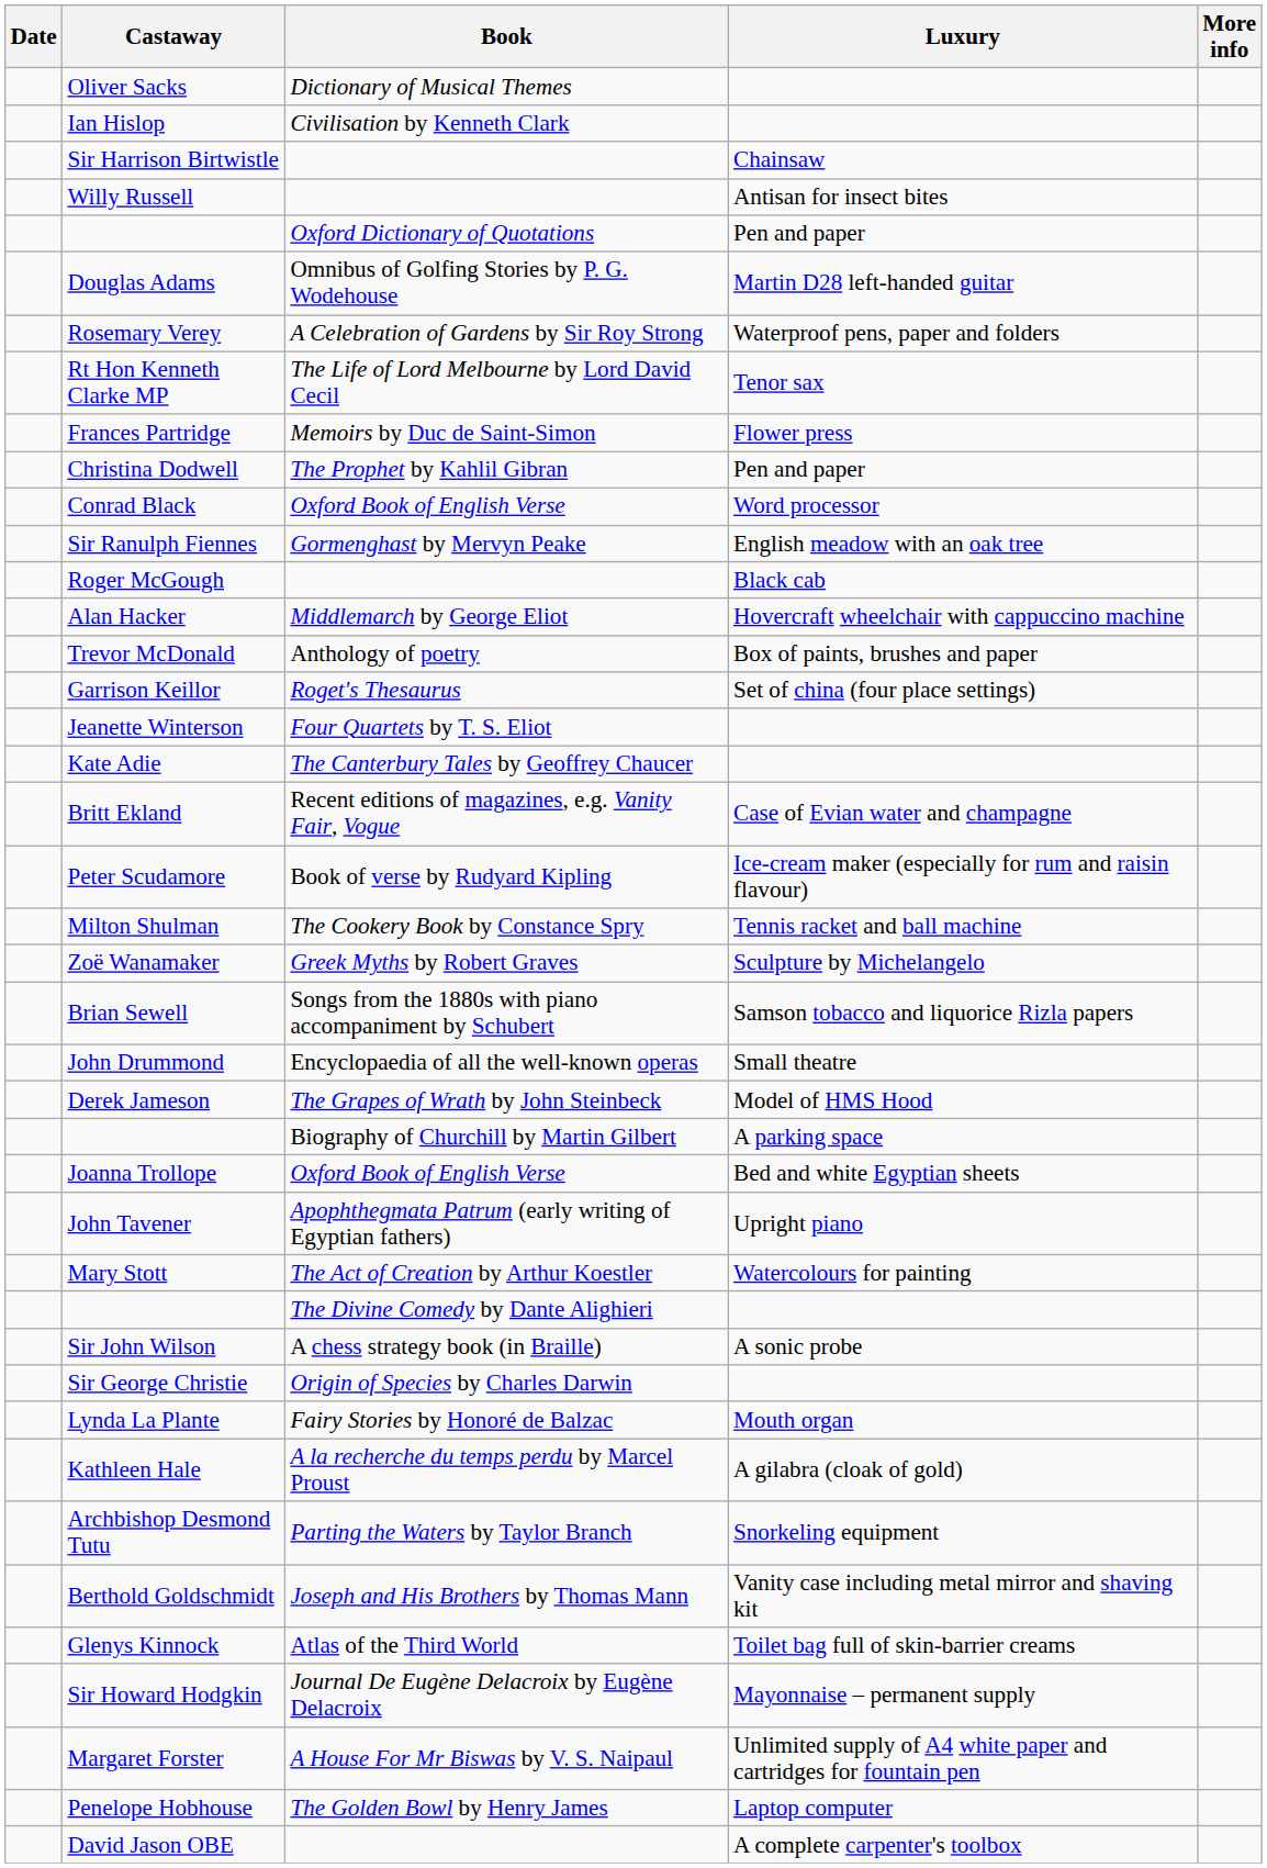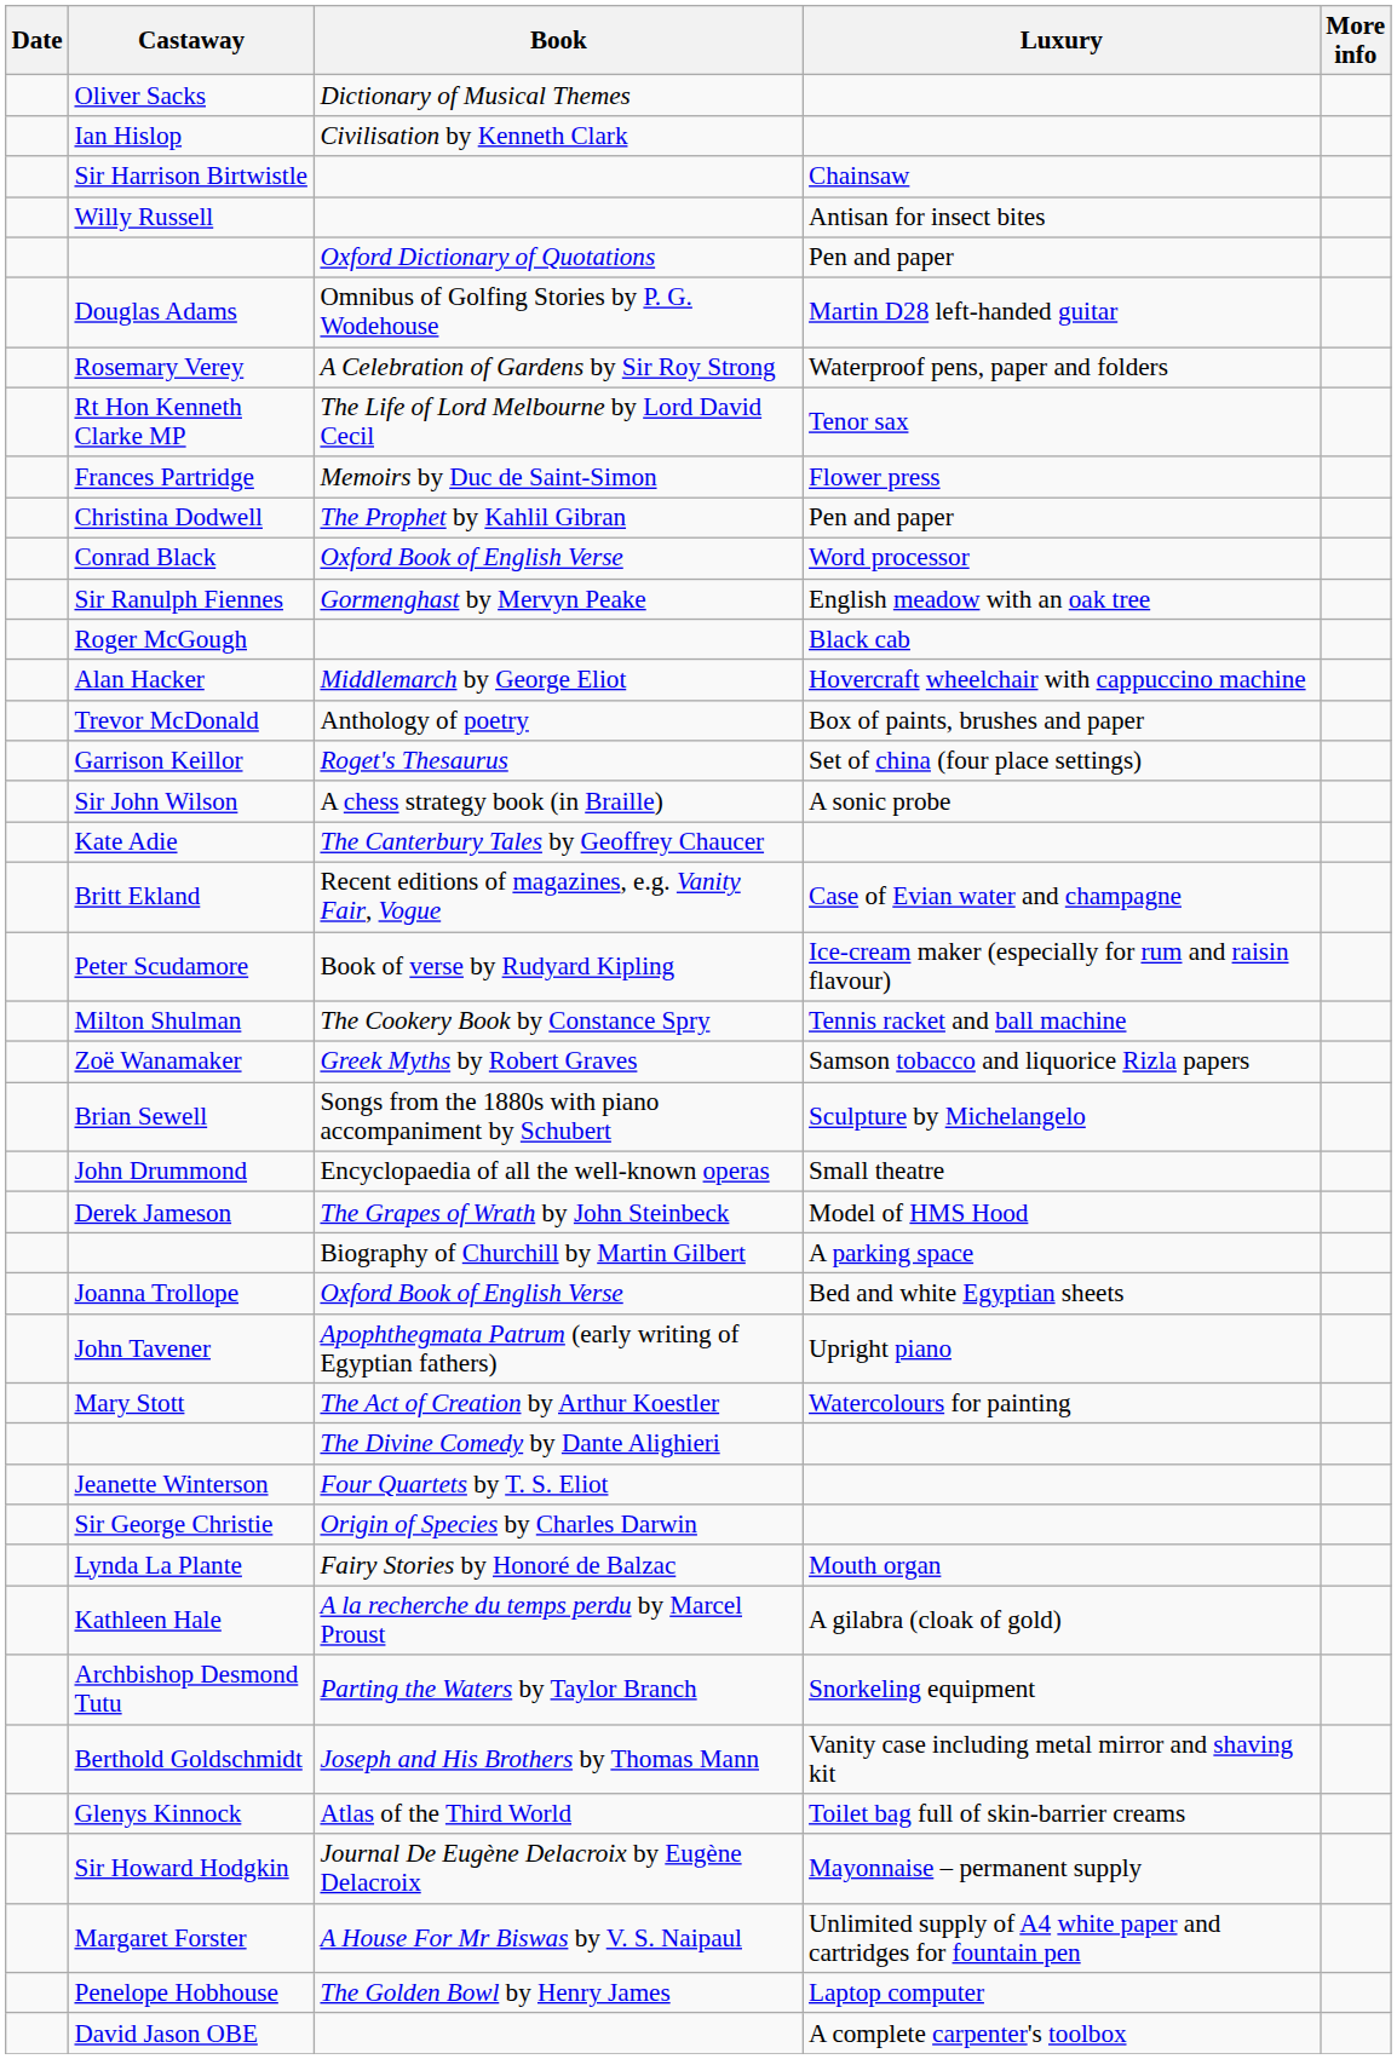rows swapped: Sir John Wilson <-> Jeanette Winterson
Zoë Wanamaker | Luxury: Sculpture by Michelangelo -> Samson tobacco and liquorice Rizla papers
Brian Sewell | Luxury: Samson tobacco and liquorice Rizla papers -> Sculpture by Michelangelo
